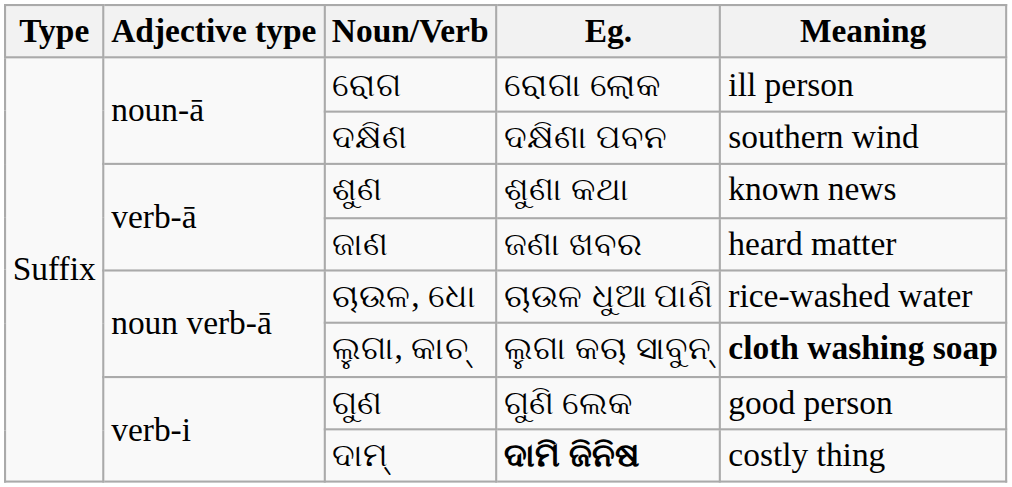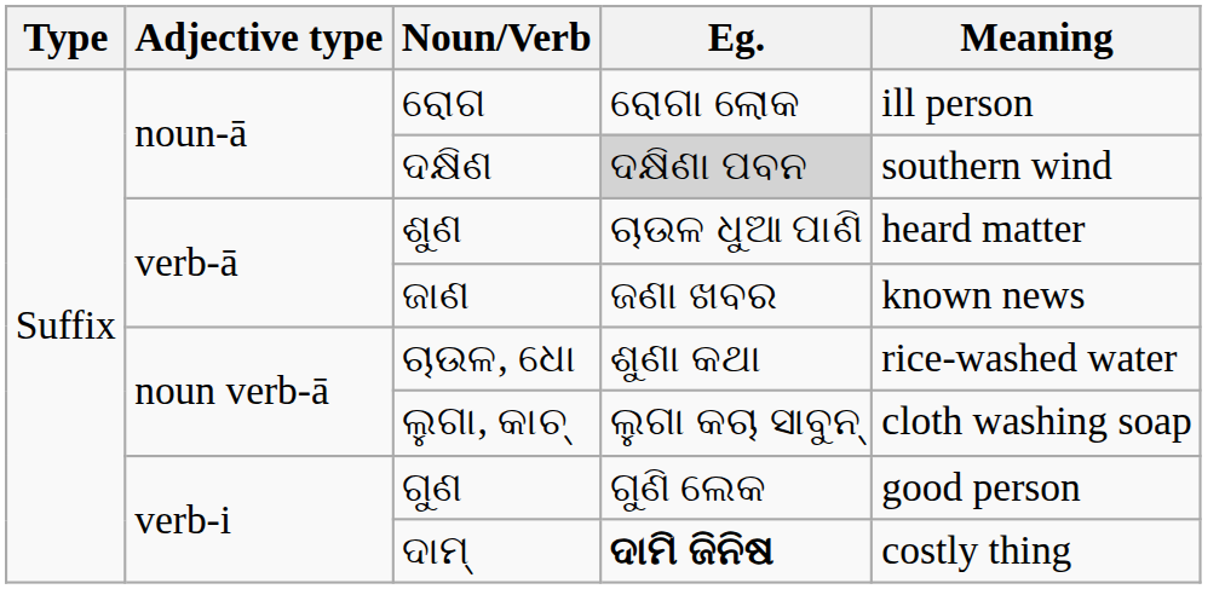ଦକ୍ଷିଣ | Eg.: no background -> lightgrey background
ଶୁଣ | Eg.: ଶୁଣା କଥା -> ଚାଉଳ ଧୁଆ ପାଣି
ଶୁଣ | Meaning: known news -> heard matter
ଜାଣ | Meaning: heard matter -> known news
ଚାଉଳ, ଧୋ | Eg.: ଚାଉଳ ଧୁଆ ପାଣି -> ଶୁଣା କଥା
ଲୁଗା, କାଚ୍ | Meaning: bold -> normal
